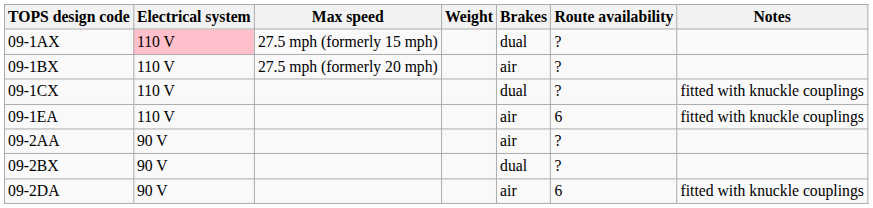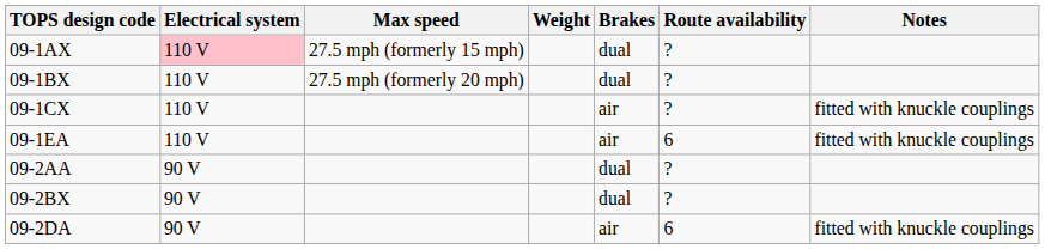09-1BX | Brakes: air -> dual
09-1CX | Brakes: dual -> air
09-2AA | Brakes: air -> dual
